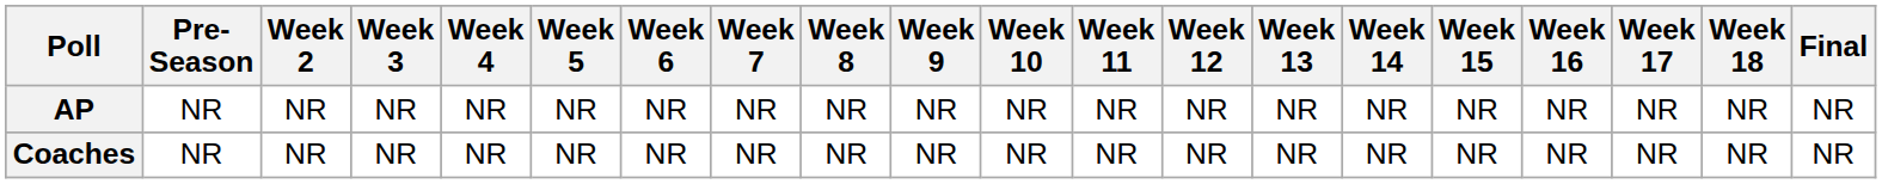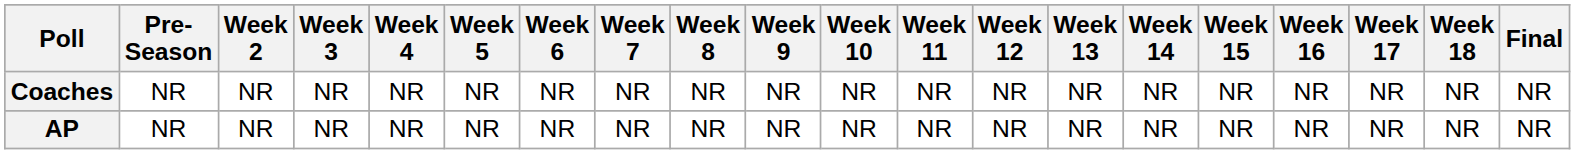rows swapped: AP <-> Coaches
